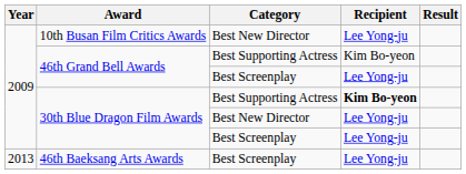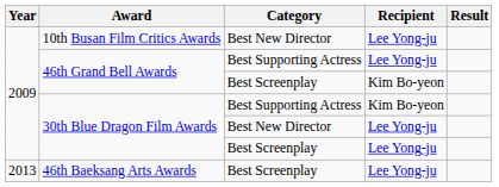46th Grand Bell Awards / Best Supporting Actress | Recipient: Kim Bo-yeon -> Lee Yong-ju
46th Grand Bell Awards / Best Screenplay | Recipient: Lee Yong-ju -> Kim Bo-yeon
30th Blue Dragon Film Awards / Best Supporting Actress | Recipient: bold -> normal
